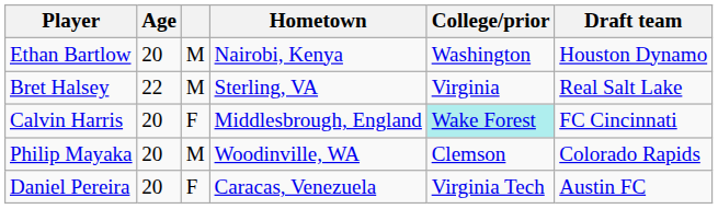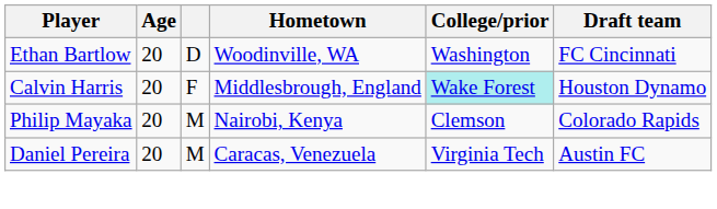Ethan Bartlow | column 3: M -> D
Ethan Bartlow | Hometown: Nairobi, Kenya -> Woodinville, WA
Ethan Bartlow | Draft team: Houston Dynamo -> FC Cincinnati
- row: Bret Halsey | 22 | M | Sterling, VA | Virginia | Real Salt Lake
Calvin Harris | Draft team: FC Cincinnati -> Houston Dynamo
Philip Mayaka | Hometown: Woodinville, WA -> Nairobi, Kenya
Daniel Pereira | column 3: F -> M
